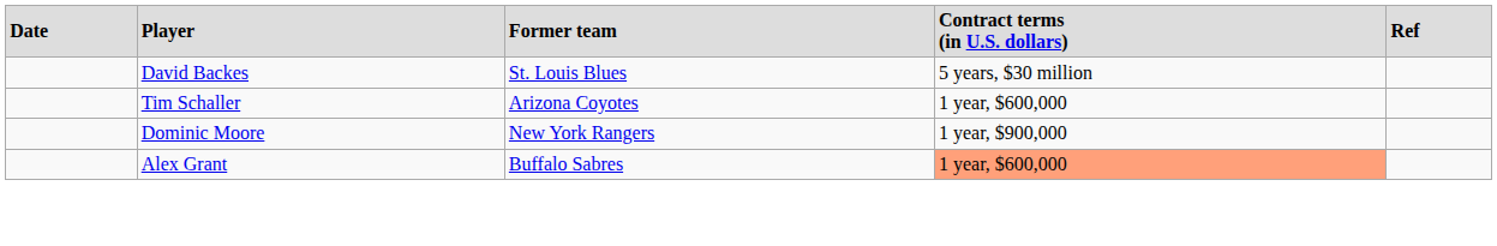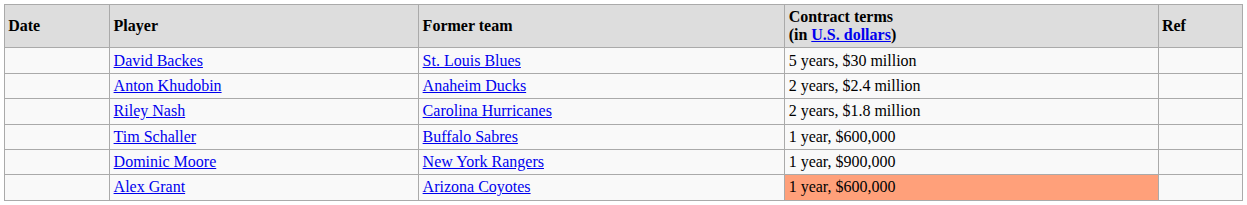+ row: Anton Khudobin | Anaheim Ducks | 2 years, $2.4 million
+ row: Riley Nash | Carolina Hurricanes | 2 years, $1.8 million
Tim Schaller | column 3: Arizona Coyotes -> Buffalo Sabres
Alex Grant | column 3: Buffalo Sabres -> Arizona Coyotes
